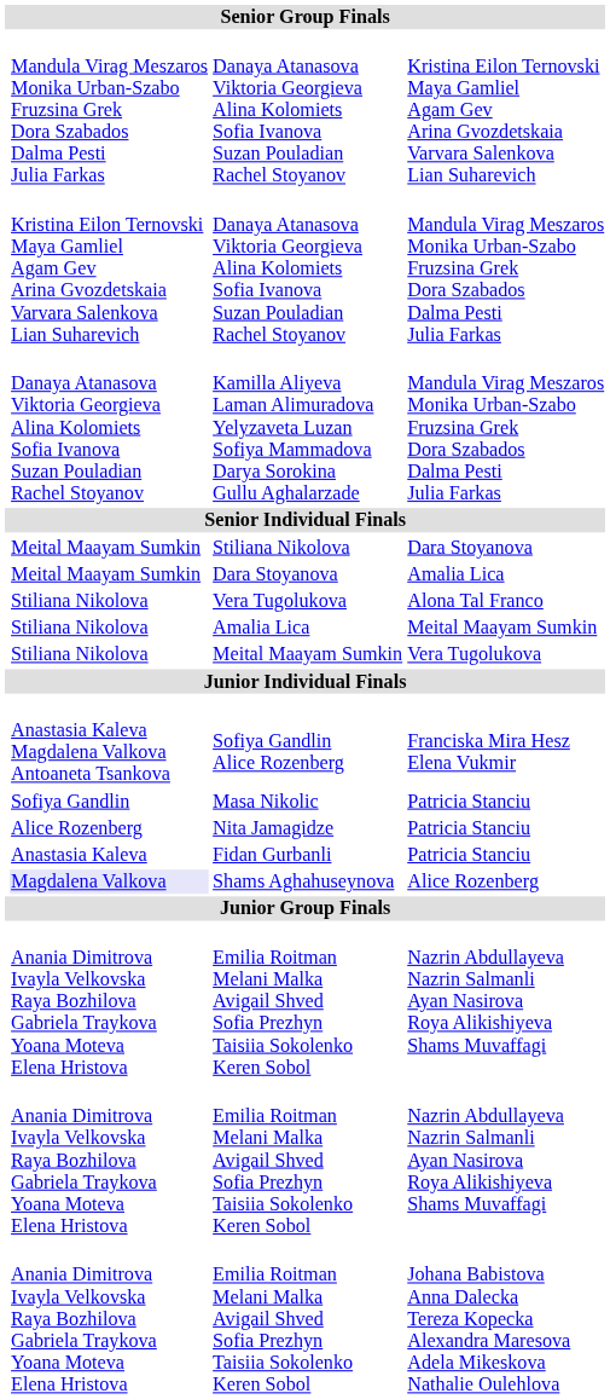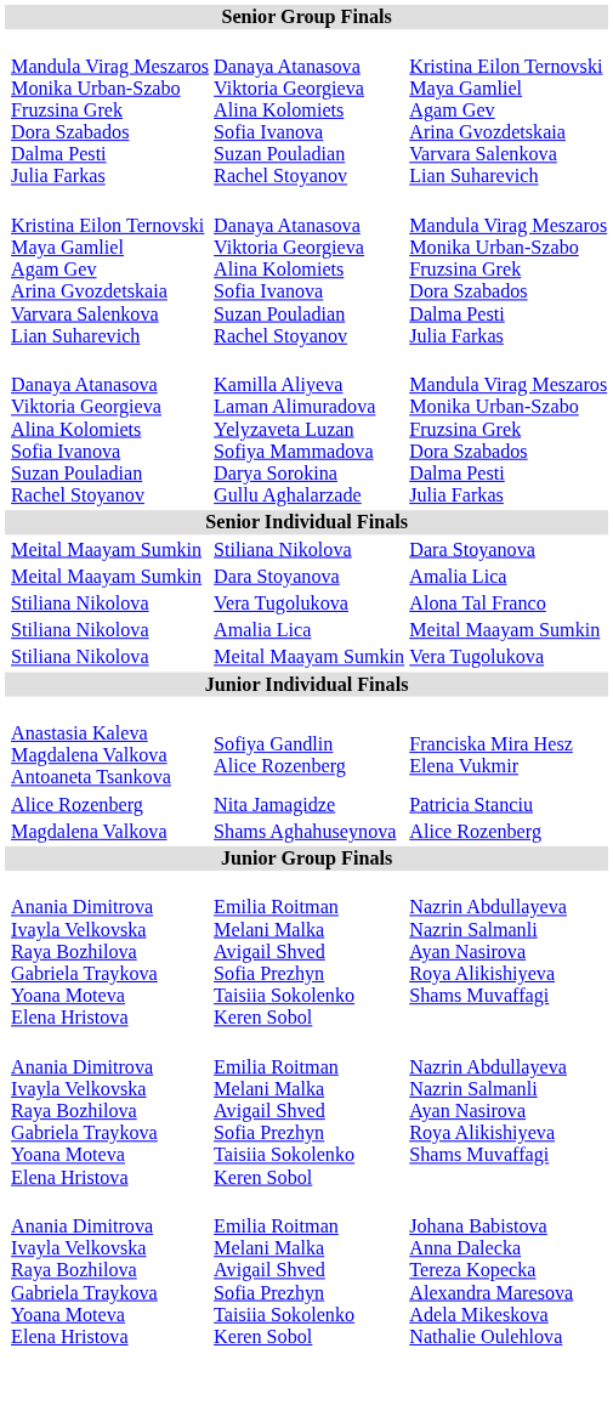- row: Sofiya Gandlin | Masa Nikolic | Patricia Stanciu
- row: Anastasia Kaleva | Fidan Gurbanli | Patricia Stanciu
Shams Aghahuseynova | column 2: lavender background -> no background
